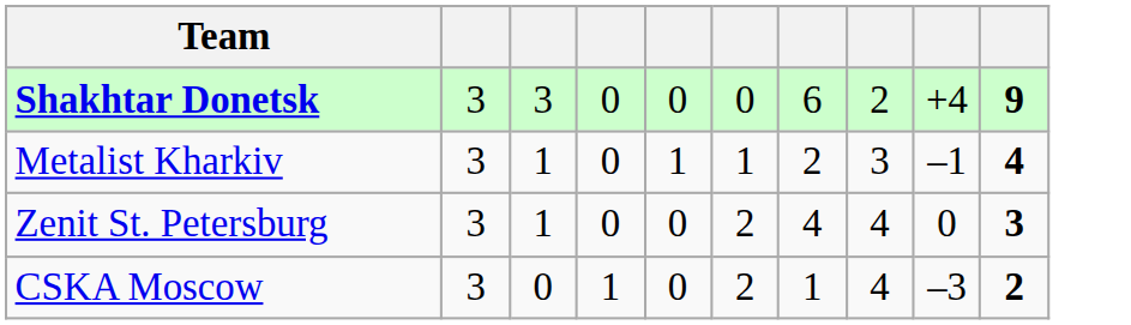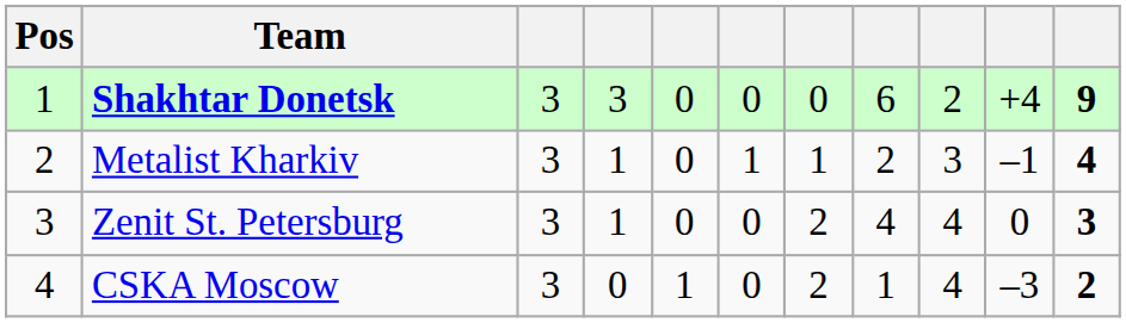+ column: Pos | 1 | 2 | 3 | 4
